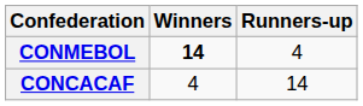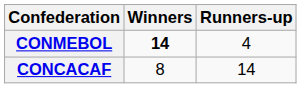CONCACAF | Winners: 4 -> 8
